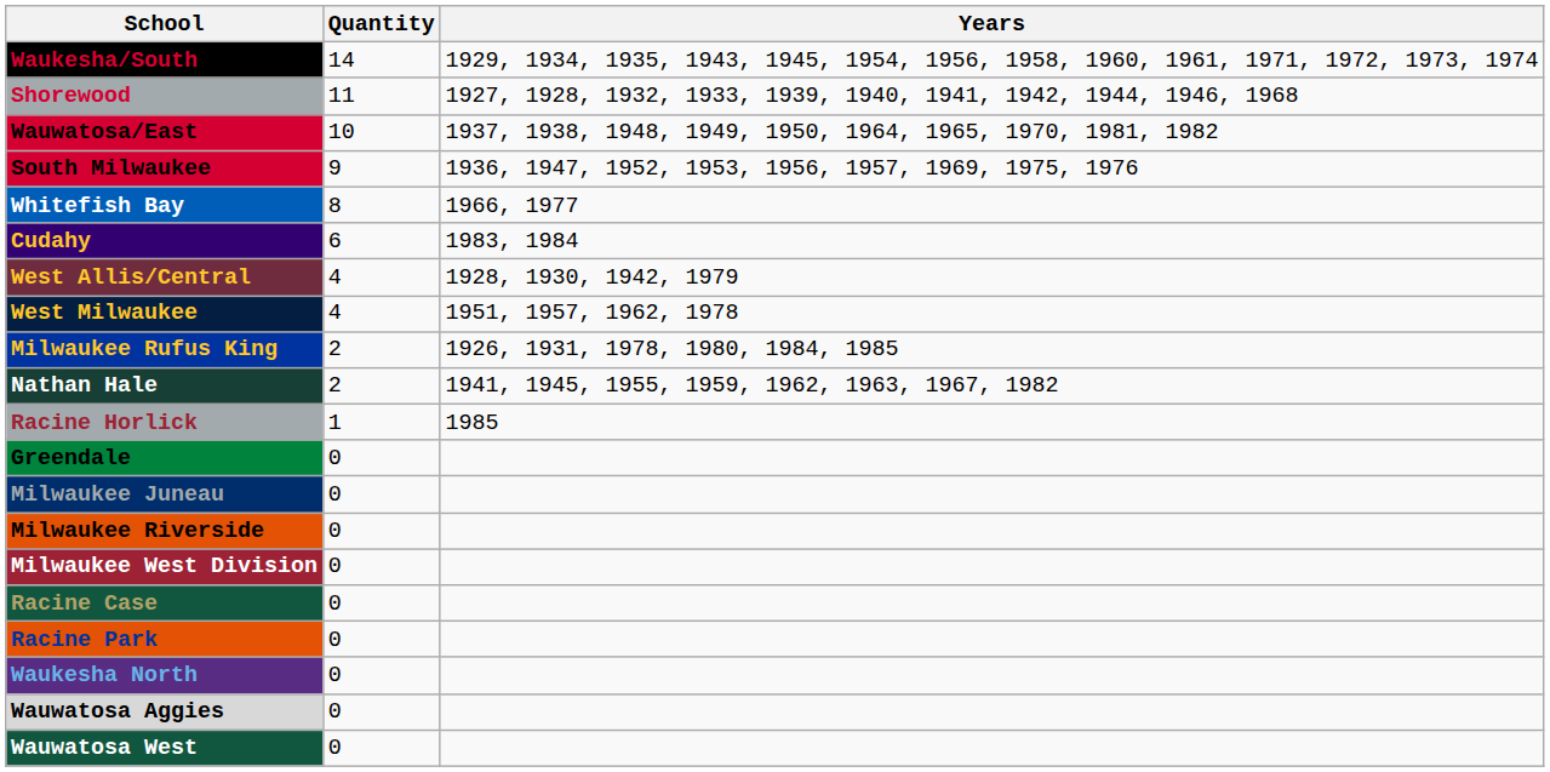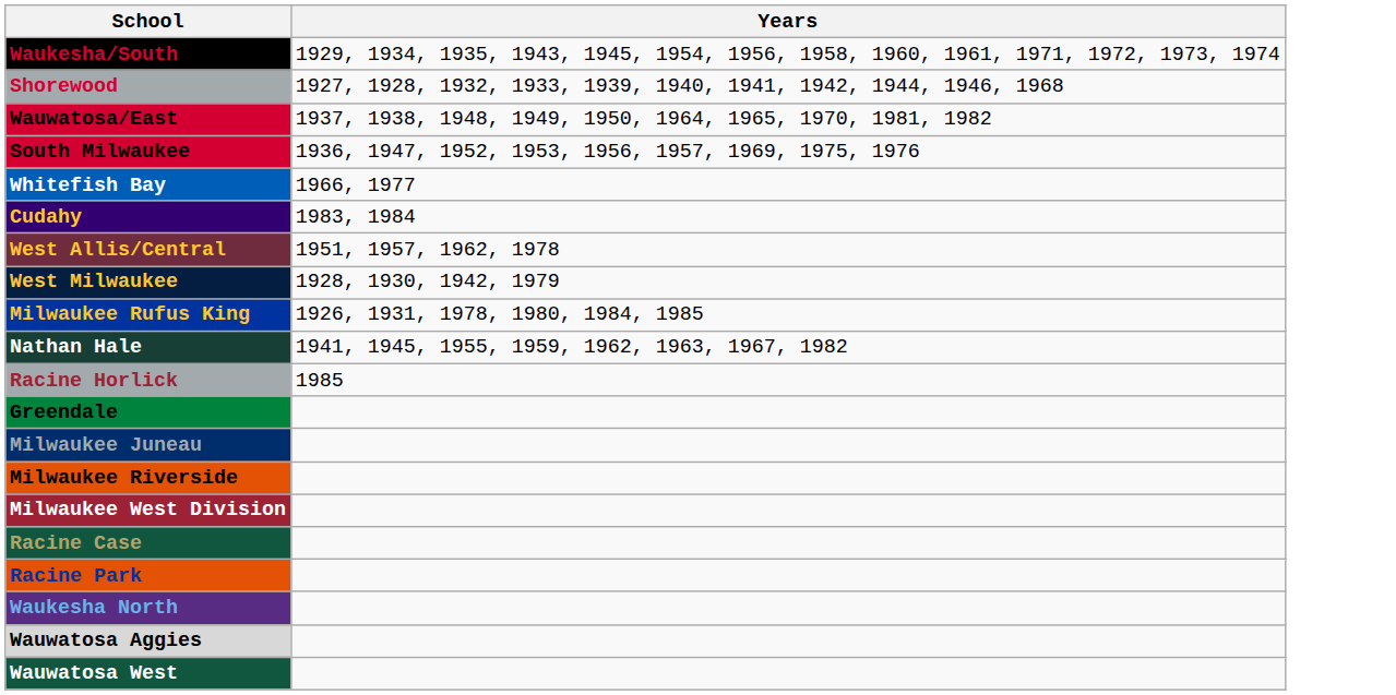- column: Quantity | 14 | 11 | 10 | 9 | 8 | 6 | 4 | 4 | 2 | 2 | 1 | 0 | 0 | 0 | 0 | 0 | 0 | 0 | 0 | 0
West Allis/Central | Years: 1928, 1930, 1942, 1979 -> 1951, 1957, 1962, 1978
West Milwaukee | Years: 1951, 1957, 1962, 1978 -> 1928, 1930, 1942, 1979
